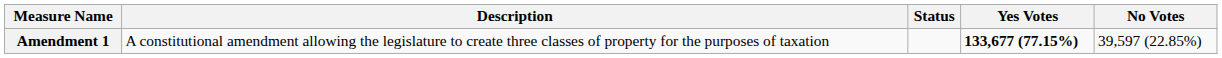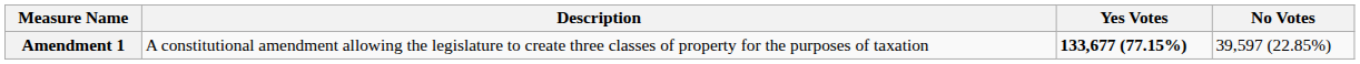- column: Status
